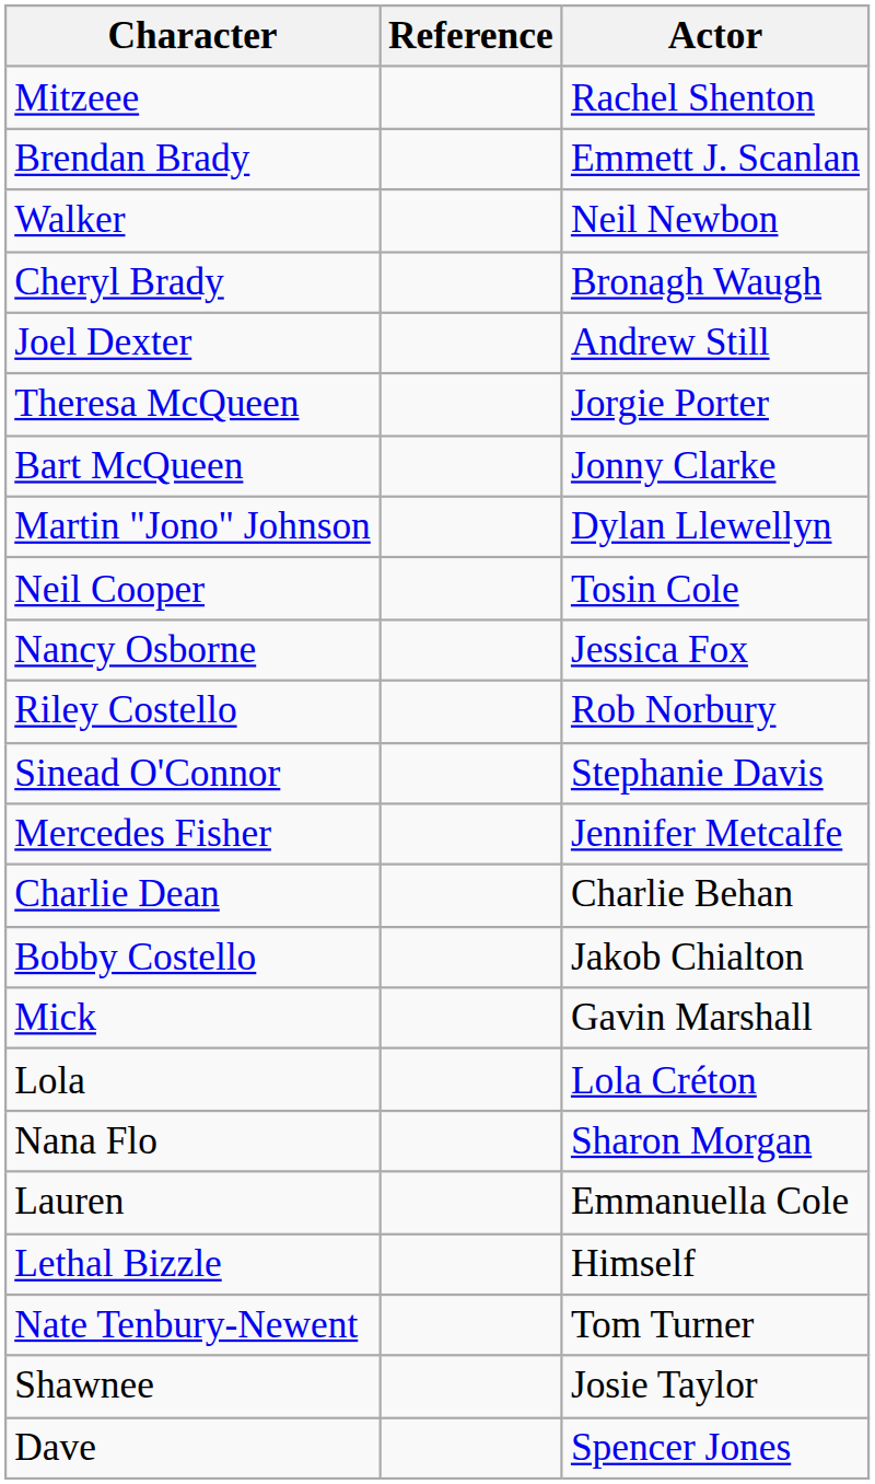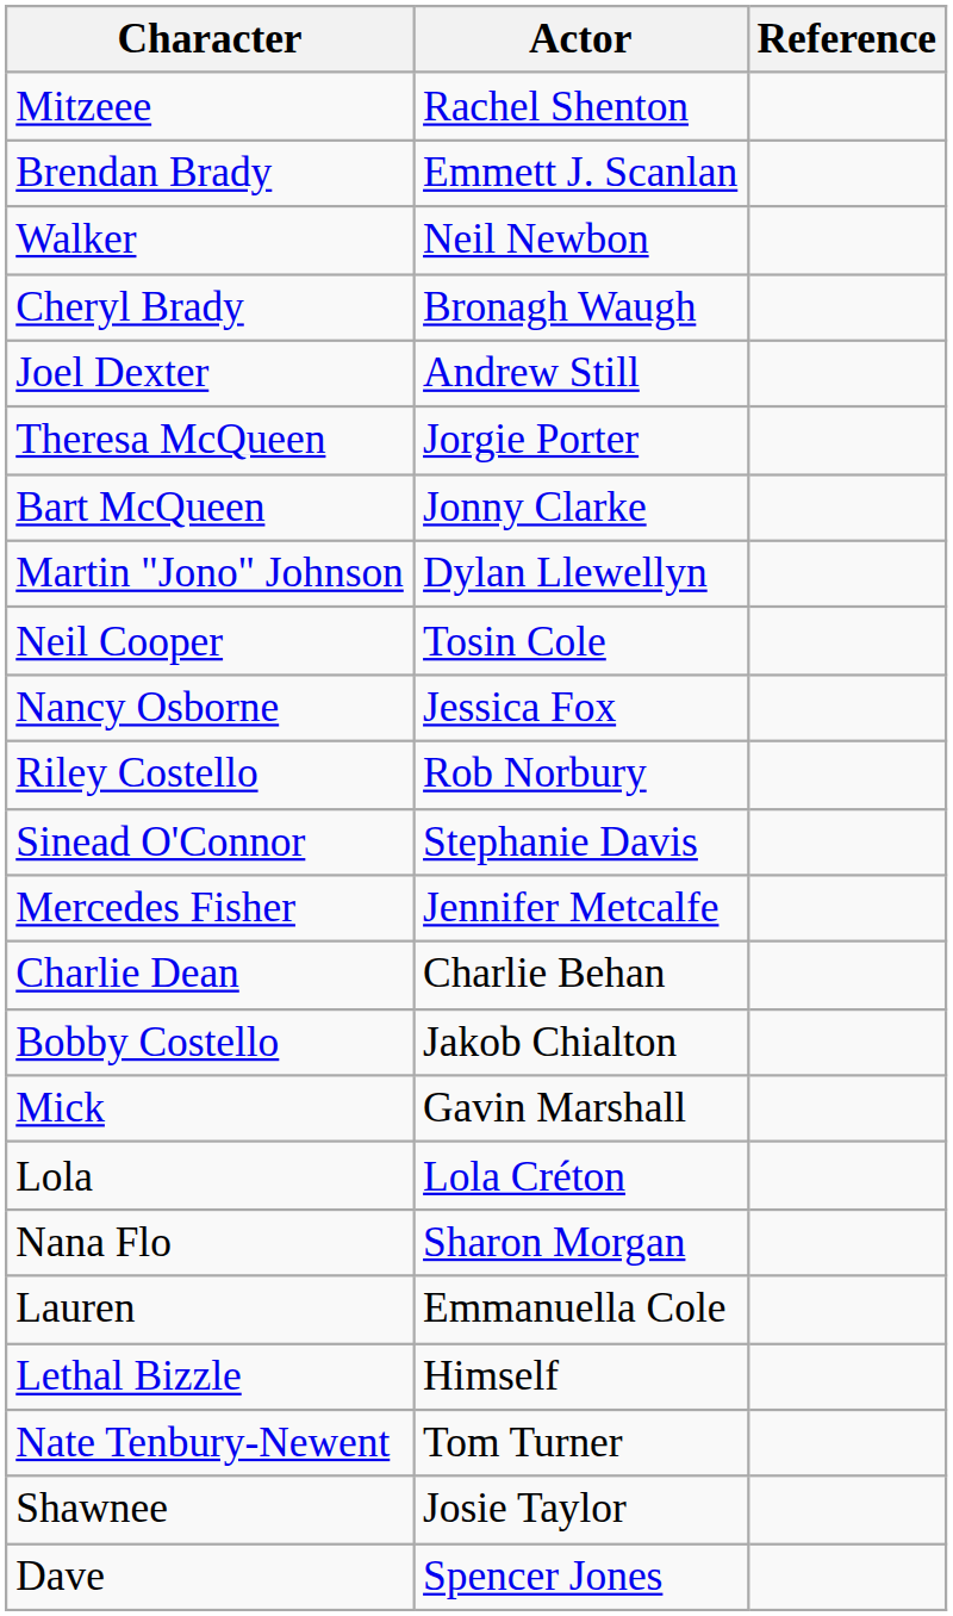columns swapped: Actor <-> Reference
